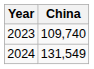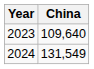2023 | China: 109,740 -> 109,640
